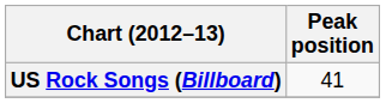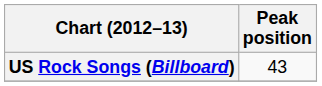US Rock Songs (Billboard) | Peak position: 41 -> 43
